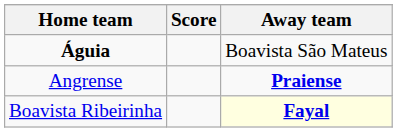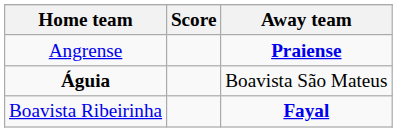rows swapped: Águia <-> Angrense
Boavista Ribeirinha | Away team: lightyellow background -> no background
